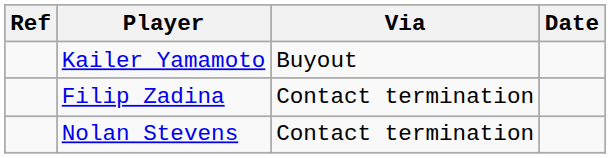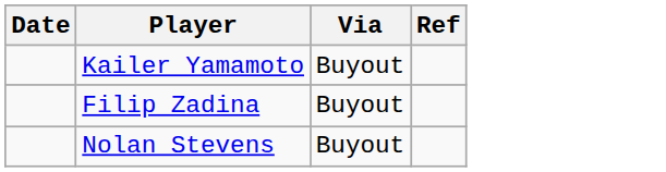columns swapped: Date <-> Ref
Filip Zadina | Via: Contact termination -> Buyout
Nolan Stevens | Via: Contact termination -> Buyout
